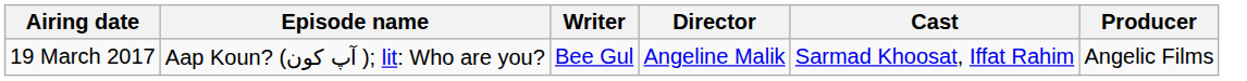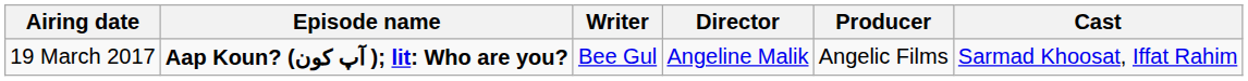columns swapped: Producer <-> Cast
19 March 2017 | Episode name: normal -> bold
